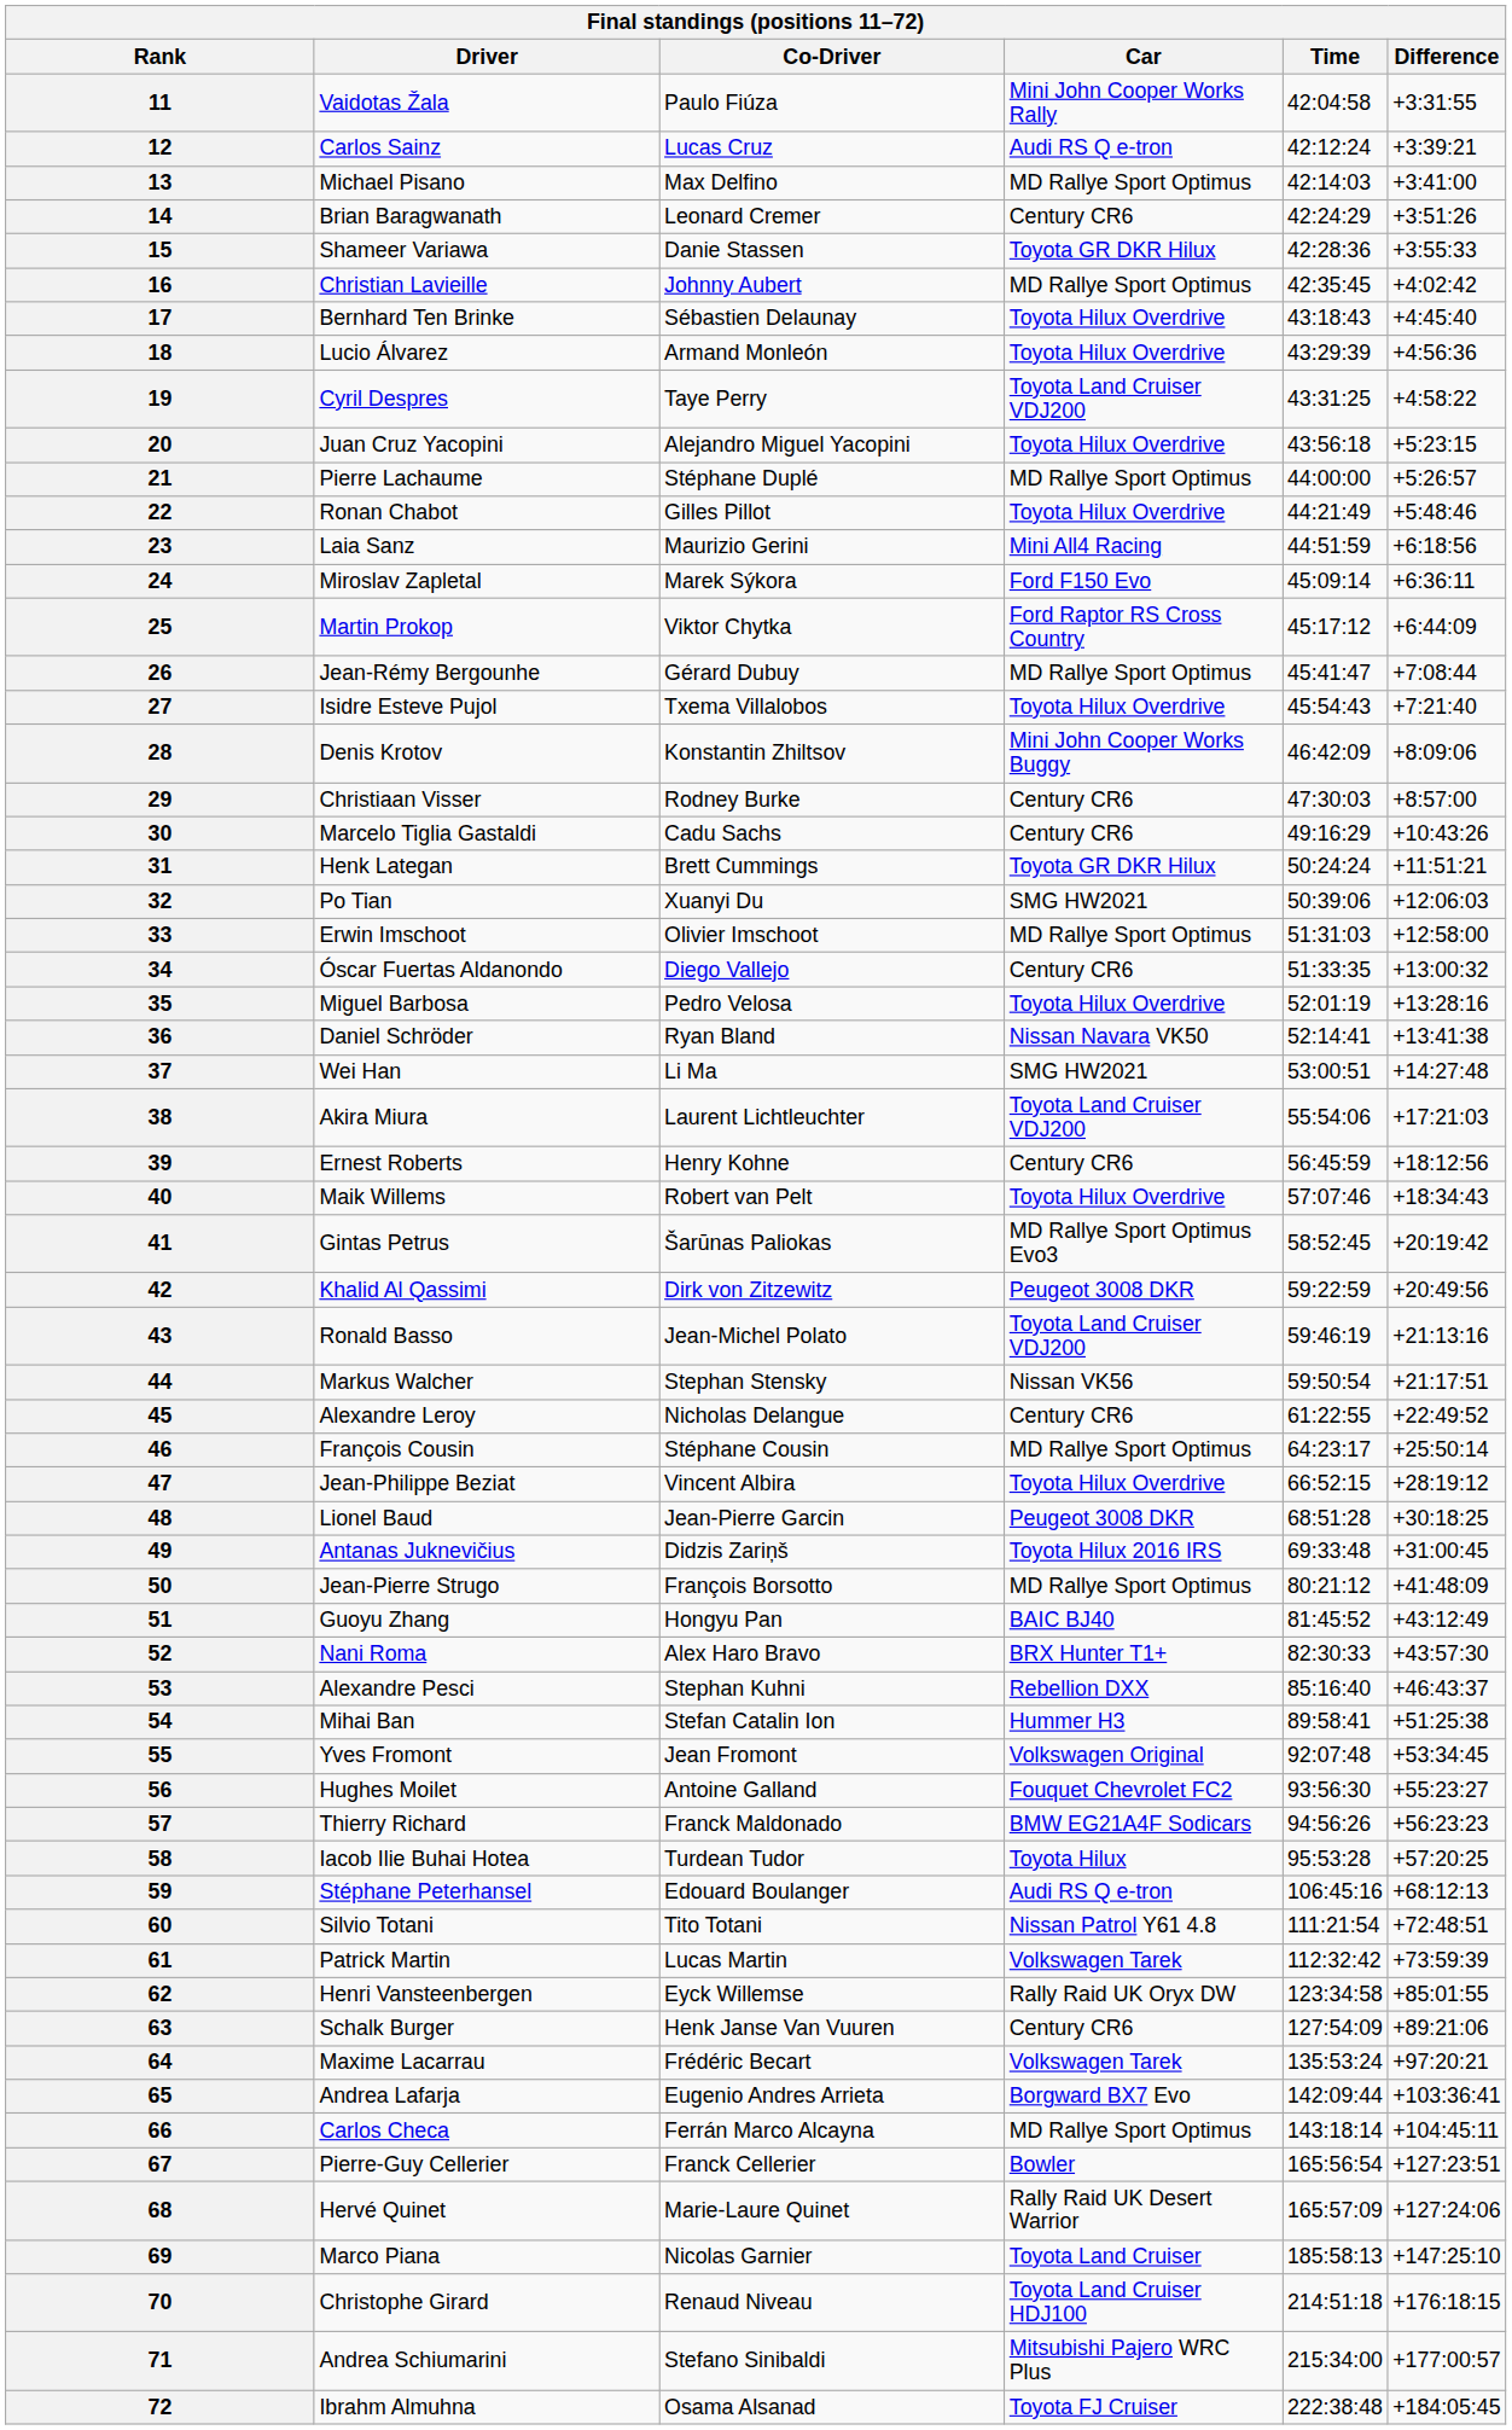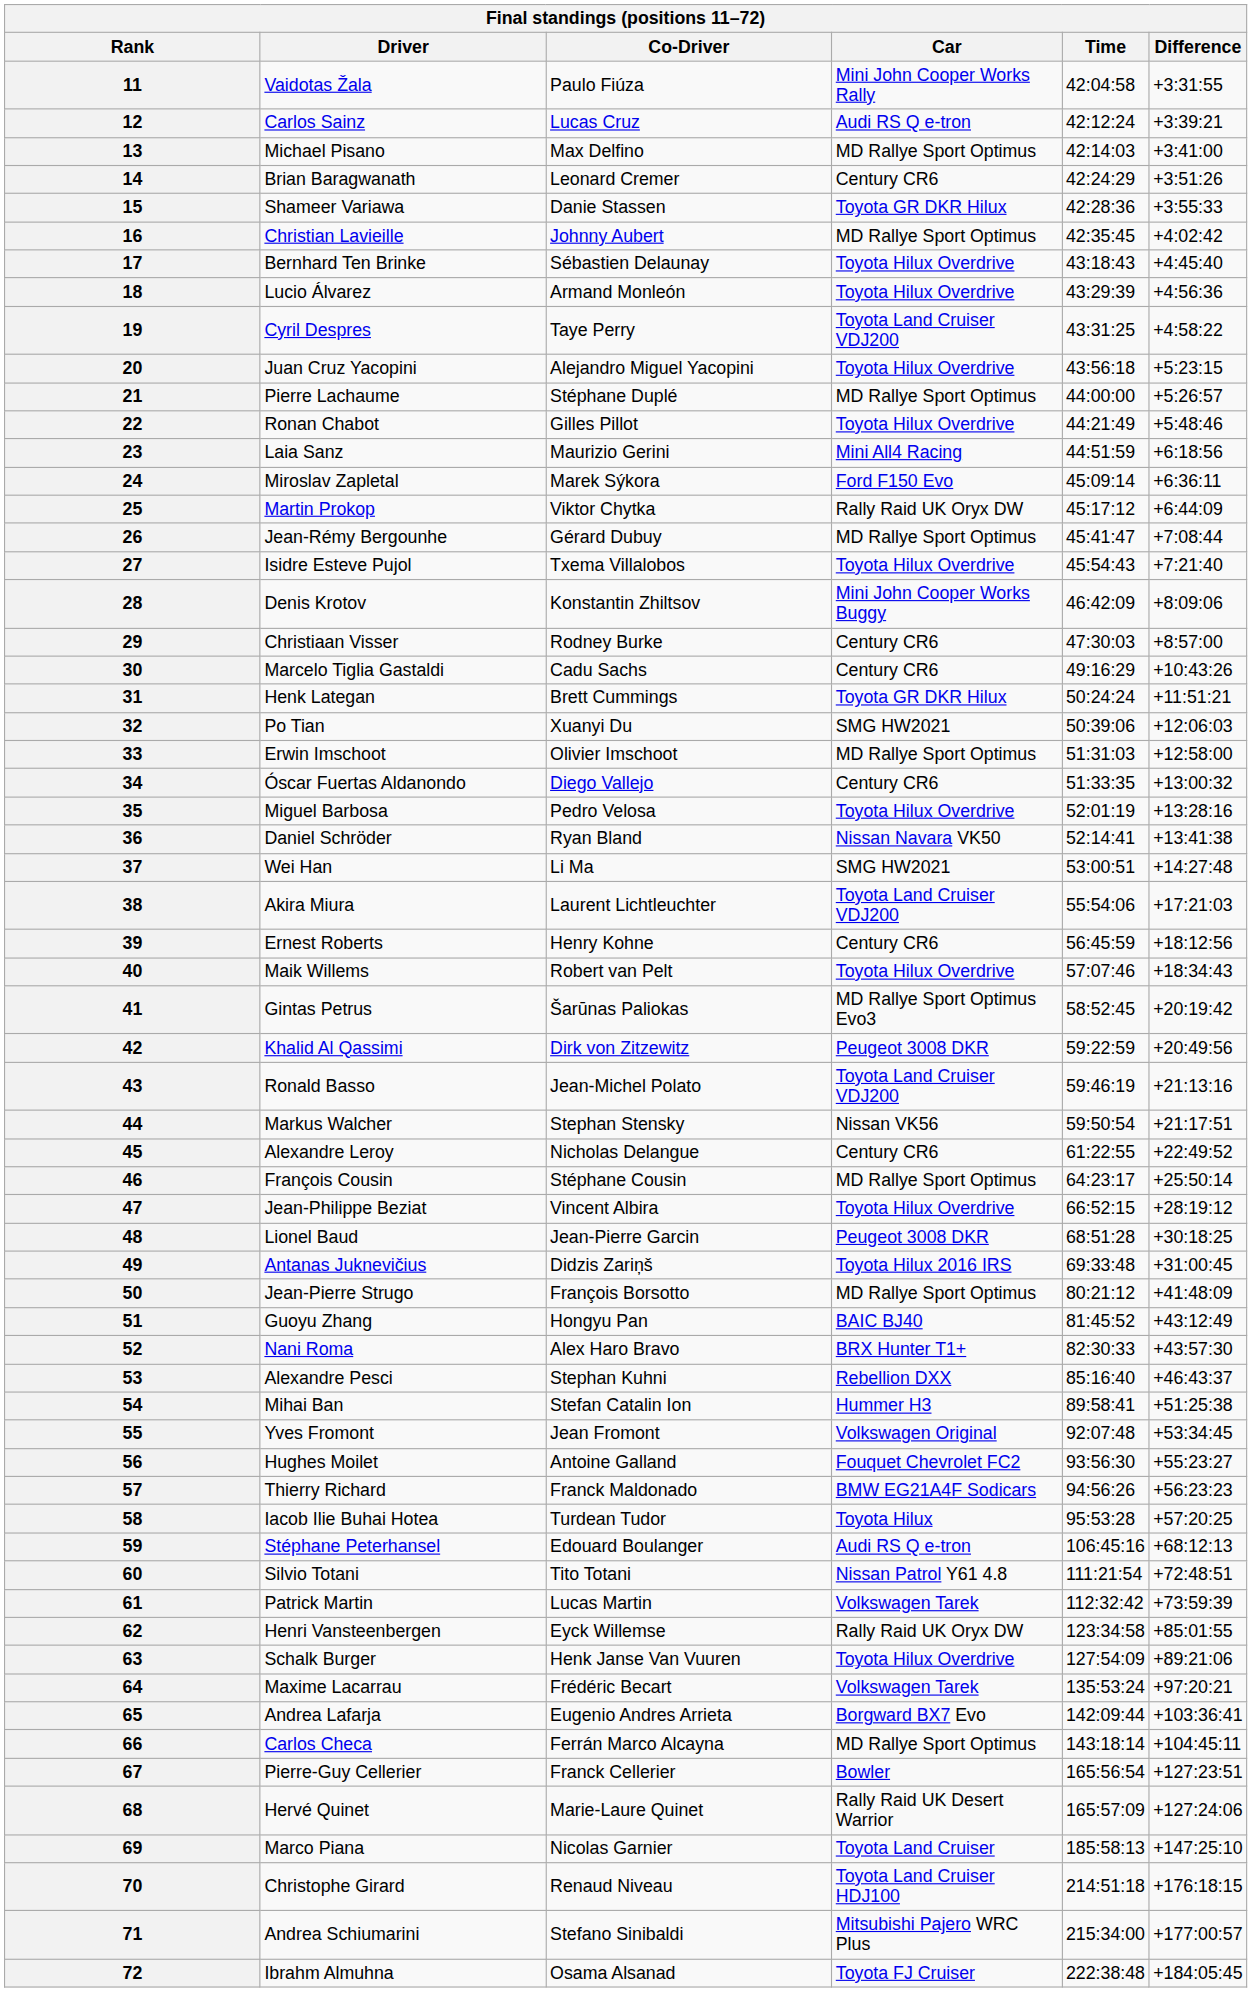25 | Car: Ford Raptor RS Cross Country -> Rally Raid UK Oryx DW
63 | Car: Century CR6 -> Toyota Hilux Overdrive
